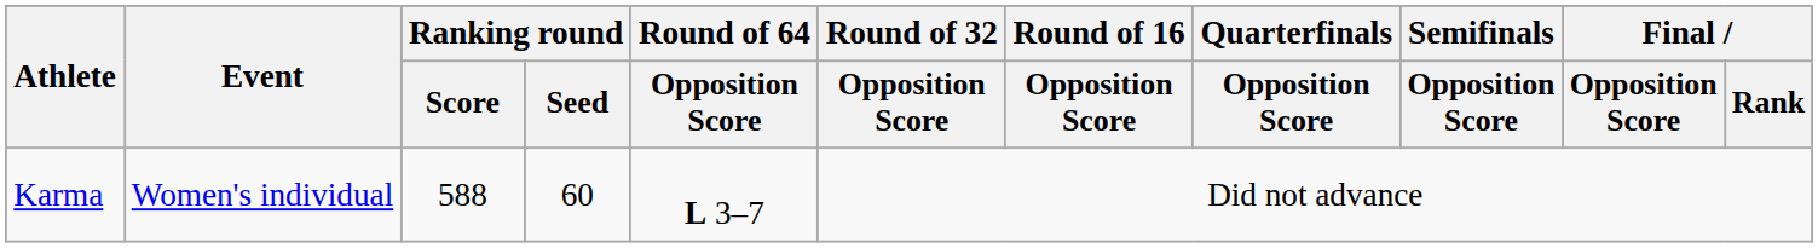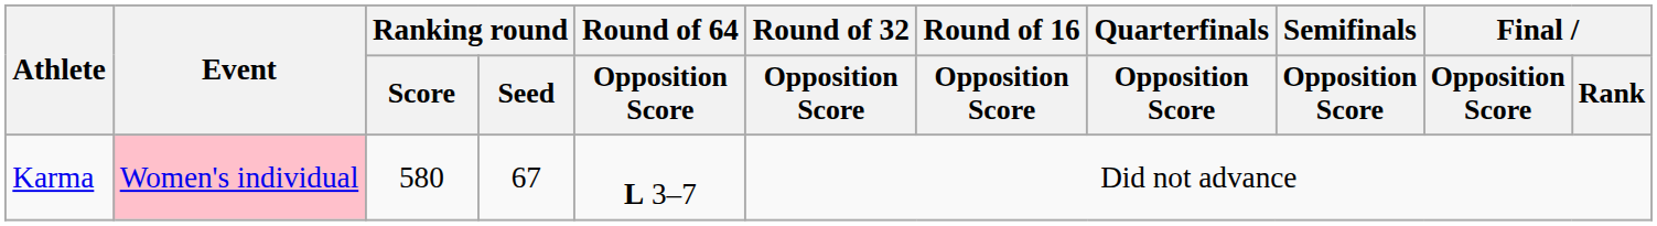Karma | Event: no background -> pink background
Karma | Ranking round / Score: 588 -> 580
Karma | Ranking round / Seed: 60 -> 67
